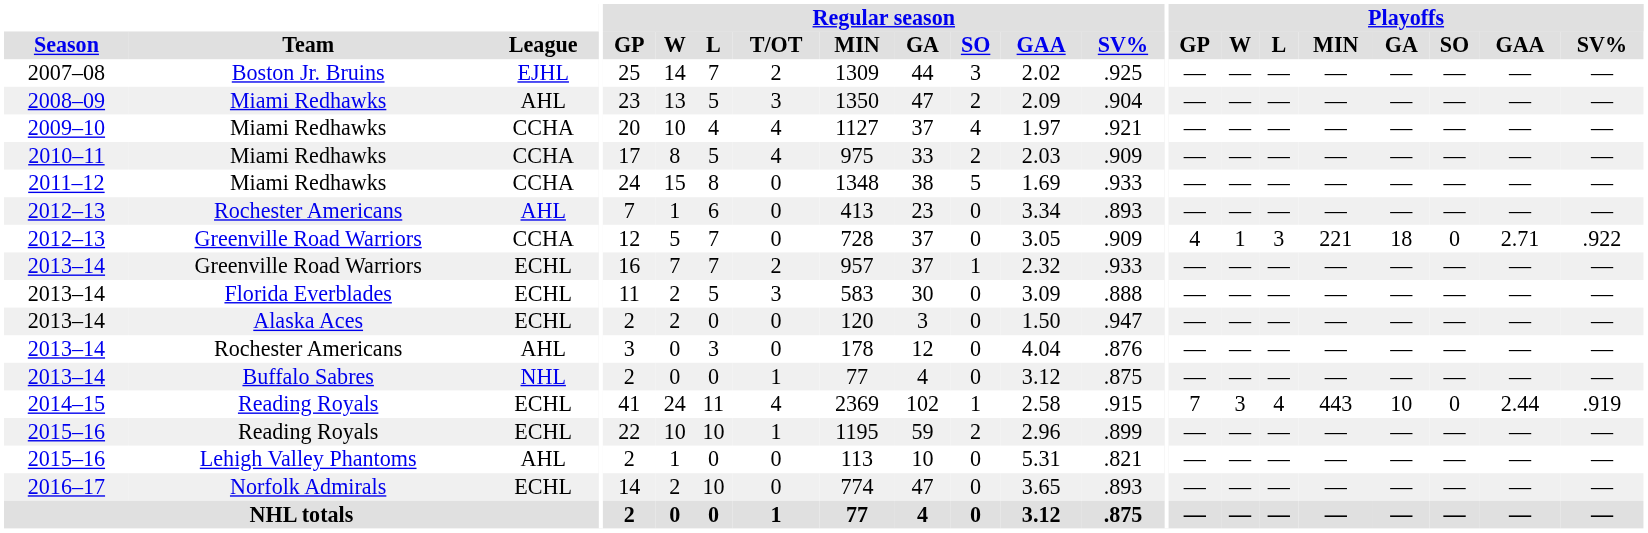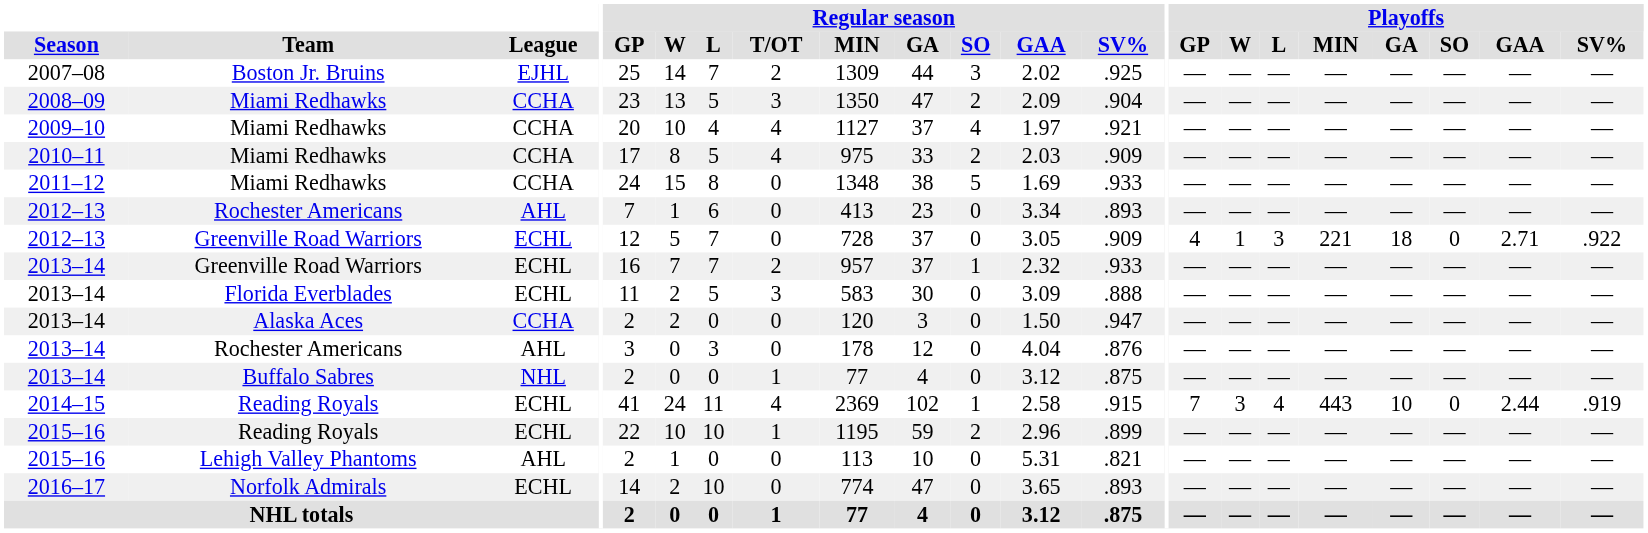2008–09 | League: AHL -> CCHA
2012–13 / Greenville Road Warriors | League: CCHA -> ECHL
2013–14 / Alaska Aces | League: ECHL -> CCHA
